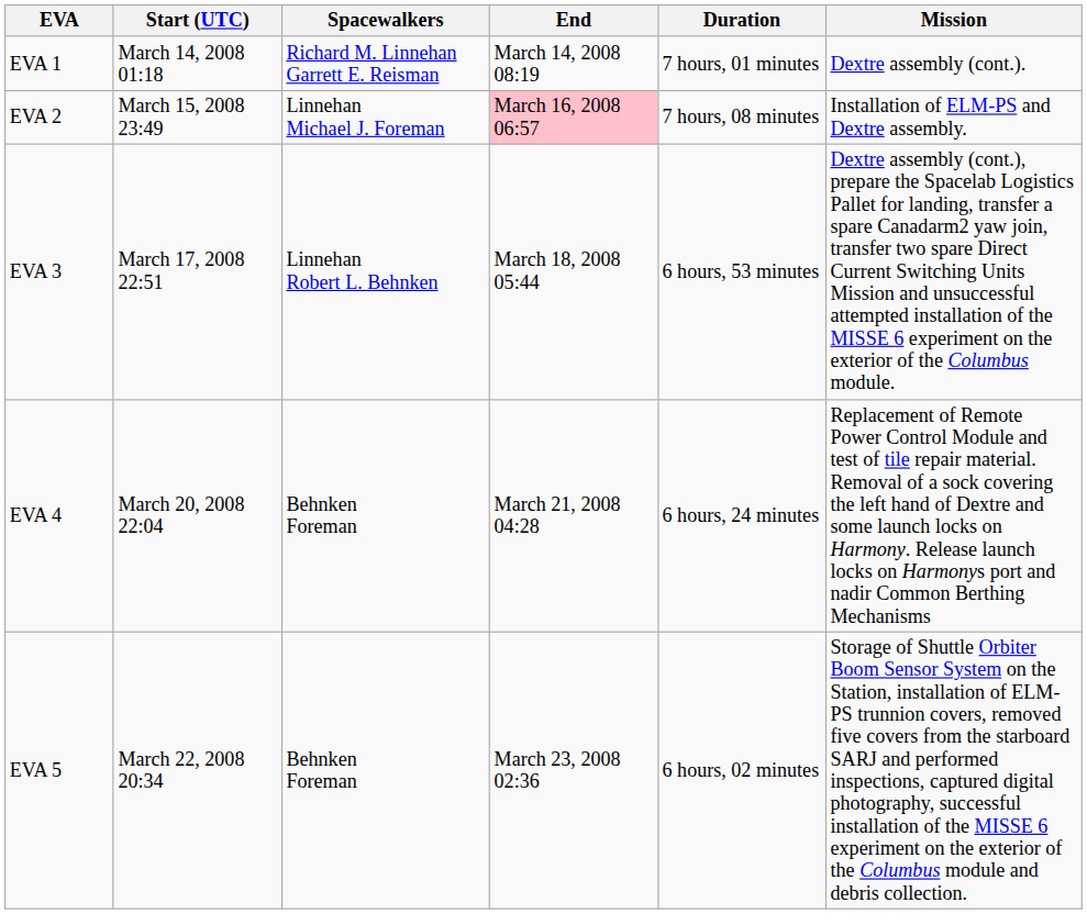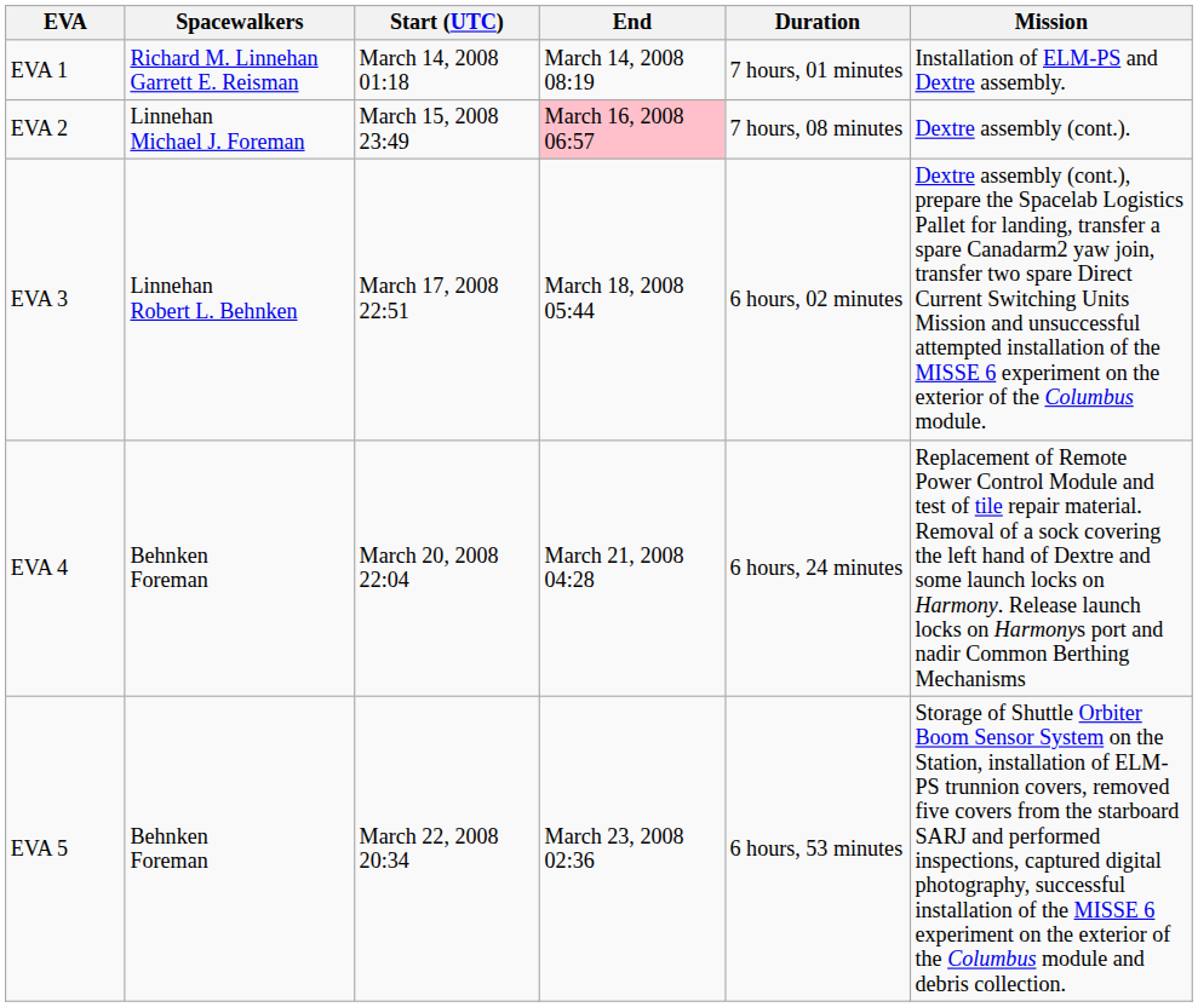columns swapped: Spacewalkers <-> Start (UTC)
EVA 1 | Mission: Dextre assembly (cont.). -> Installation of ELM-PS and Dextre assembly.
EVA 2 | Mission: Installation of ELM-PS and Dextre assembly. -> Dextre assembly (cont.).
EVA 3 | Duration: 6 hours, 53 minutes -> 6 hours, 02 minutes
EVA 5 | Duration: 6 hours, 02 minutes -> 6 hours, 53 minutes
